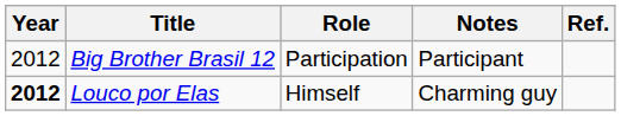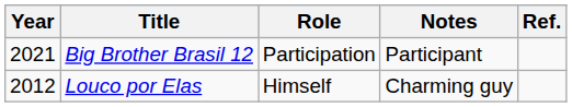Big Brother Brasil 12 | Year: 2012 -> 2021
Louco por Elas | Year: bold -> normal
